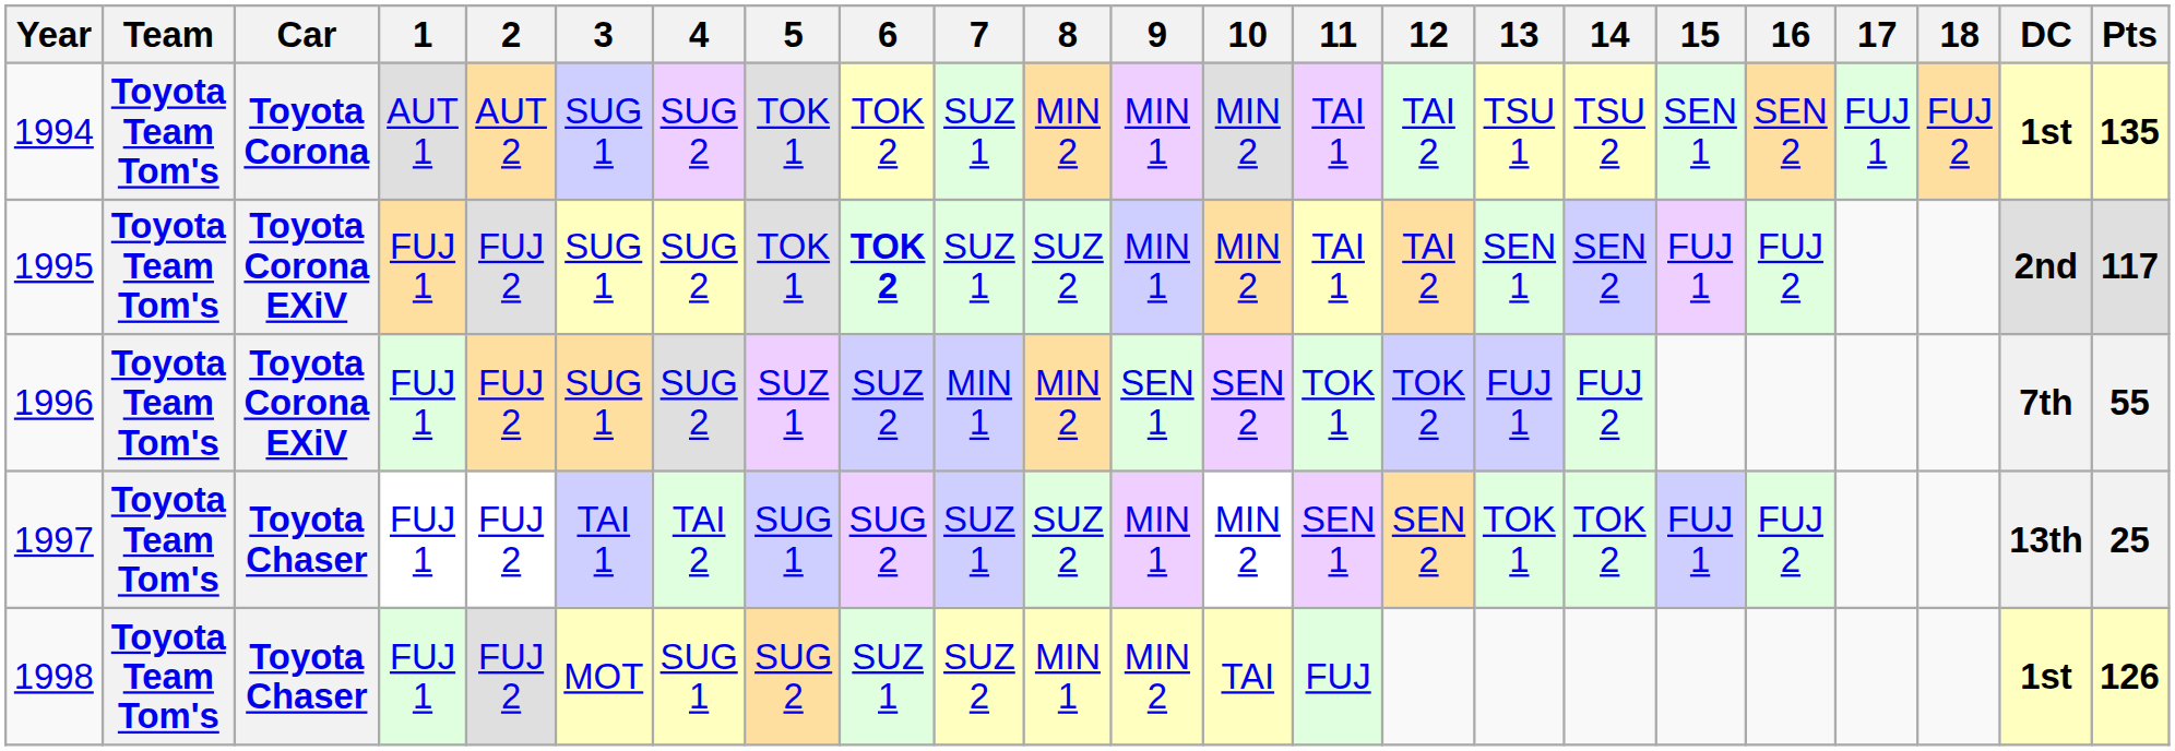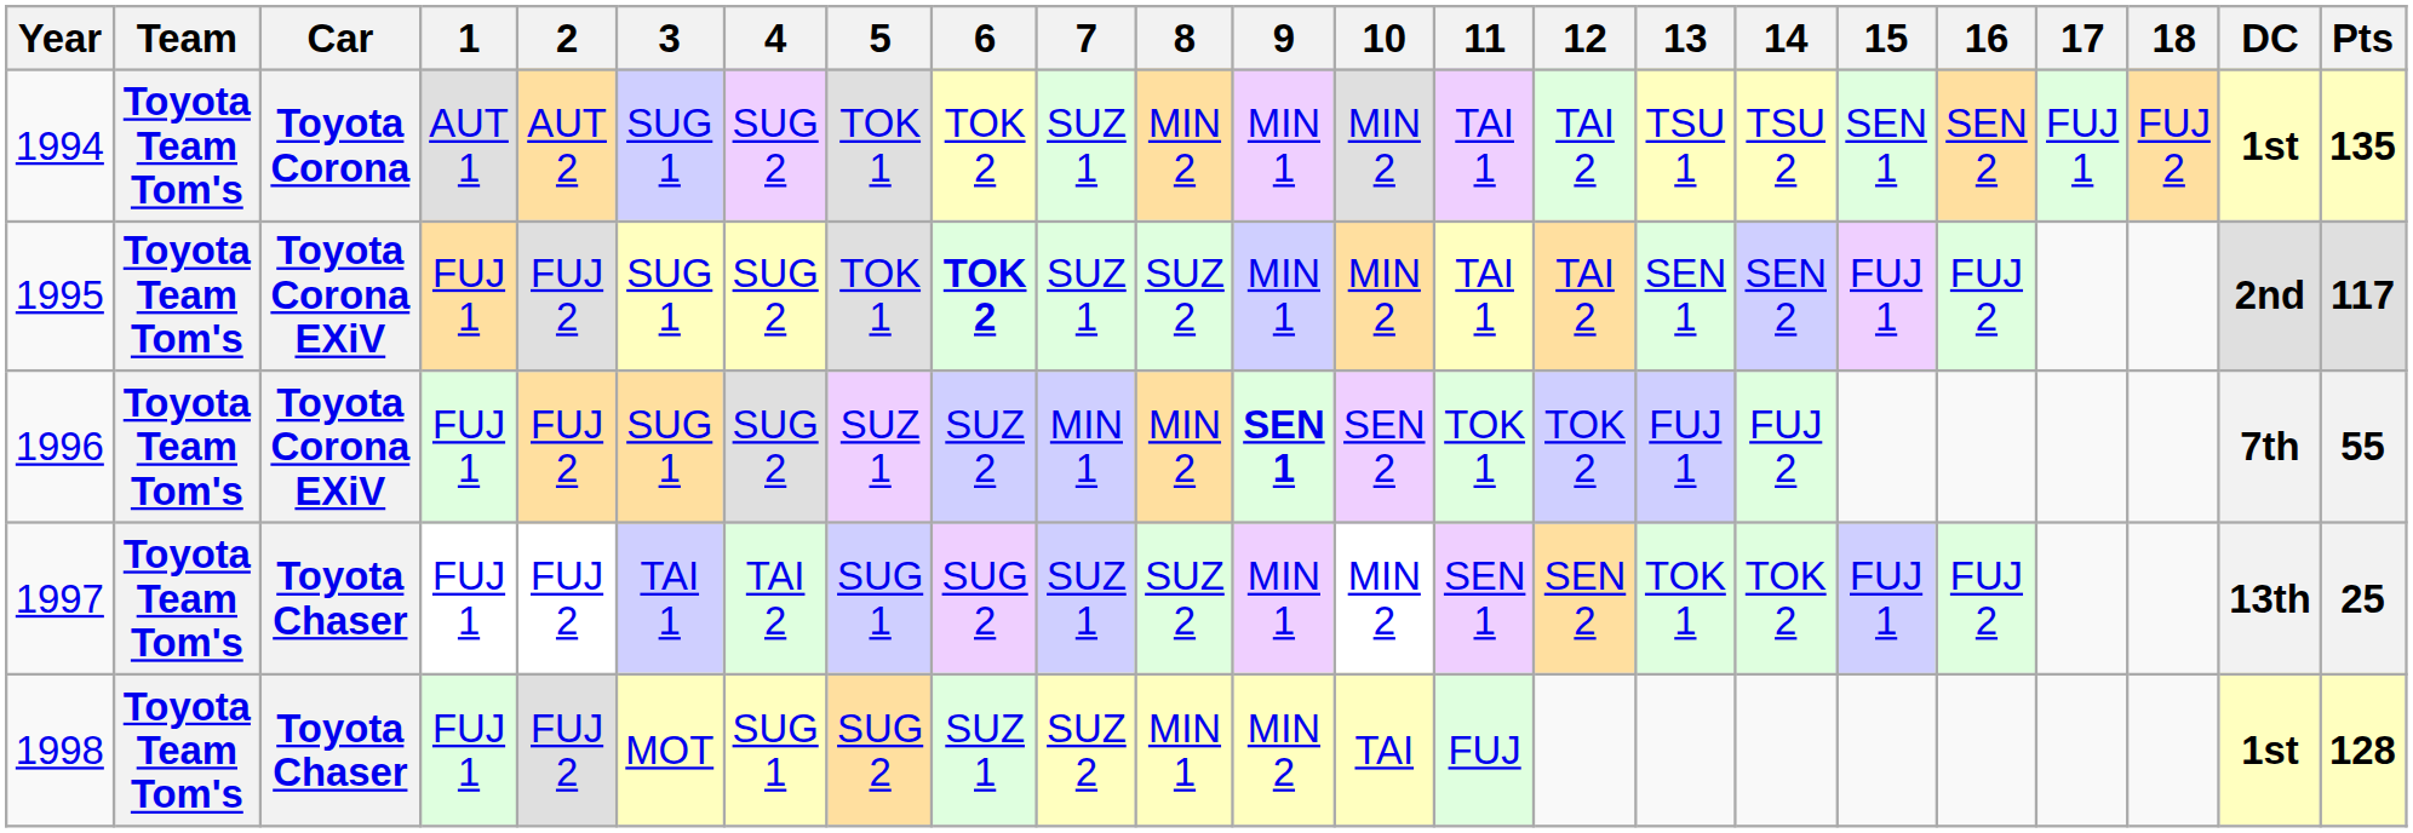1996 | 9: normal -> bold
1998 | Pts: 126 -> 128
